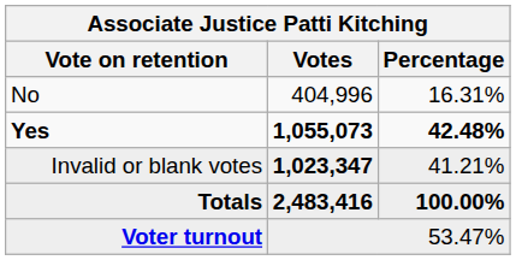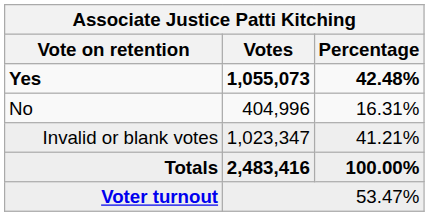rows swapped: Yes <-> No
Invalid or blank votes | Votes: bold -> normal
